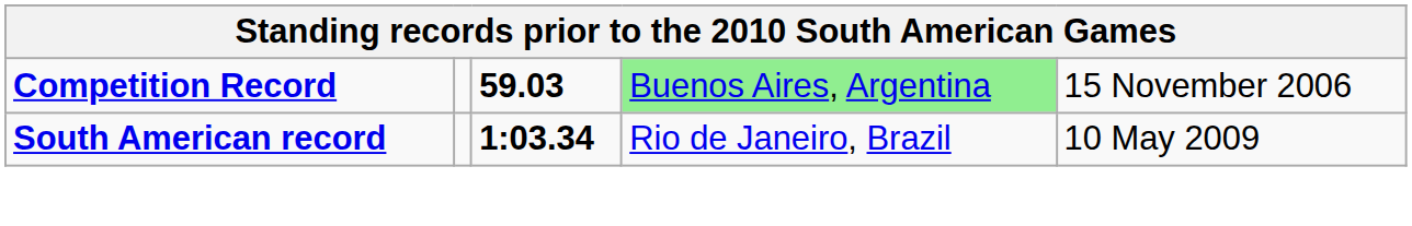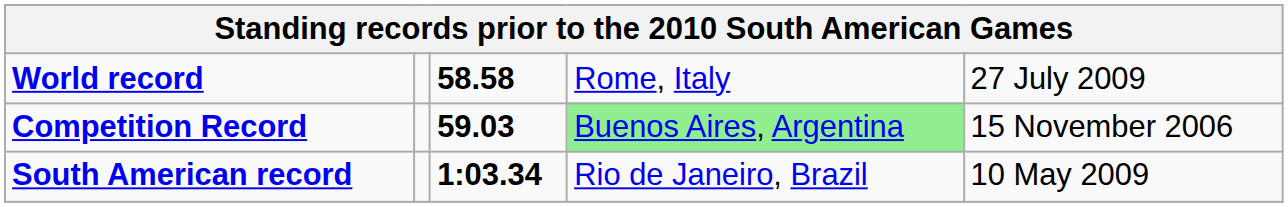+ row: World record | 58.58 | Rome, Italy | 27 July 2009
